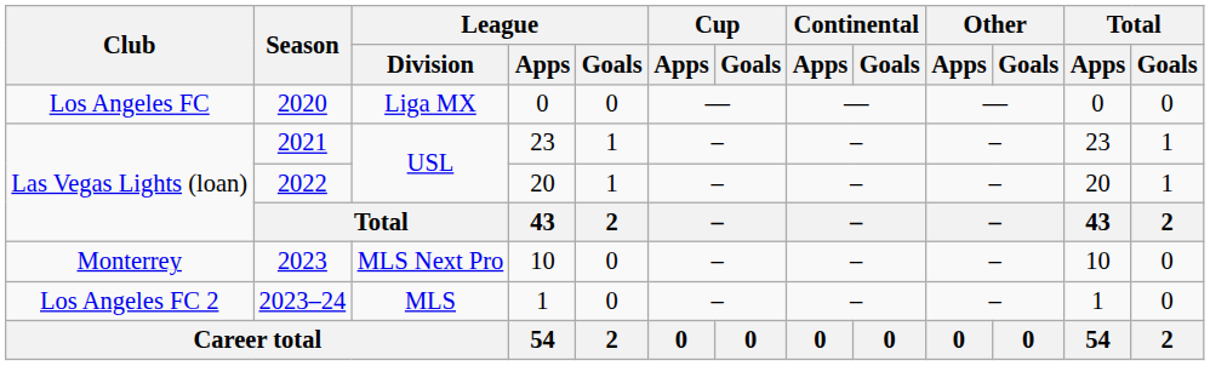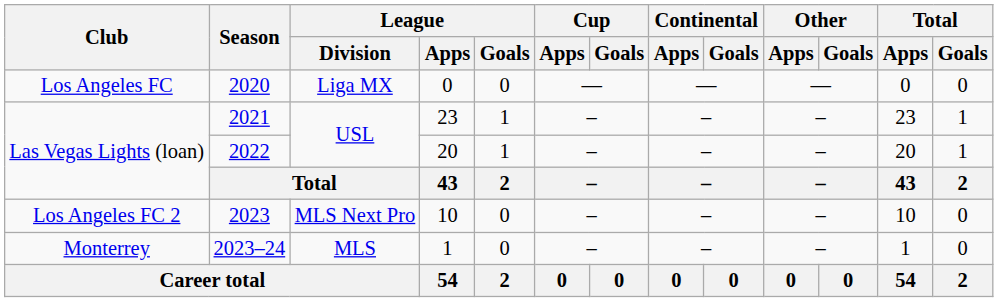2023 | Club: Monterrey -> Los Angeles FC 2
2023–24 | Club: Los Angeles FC 2 -> Monterrey
